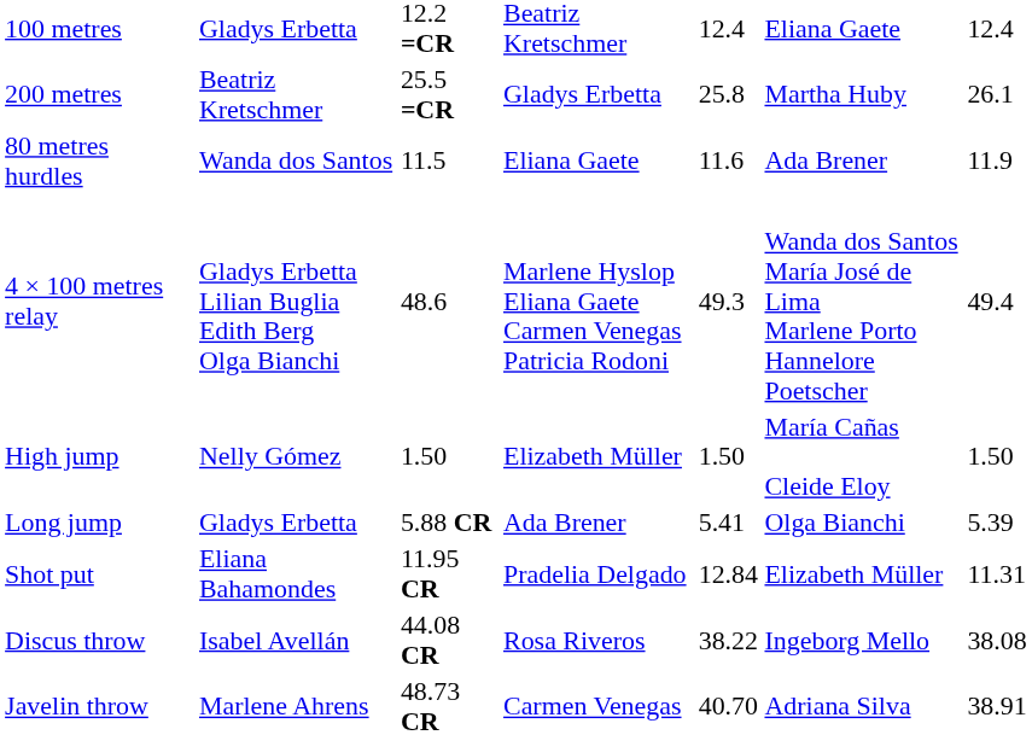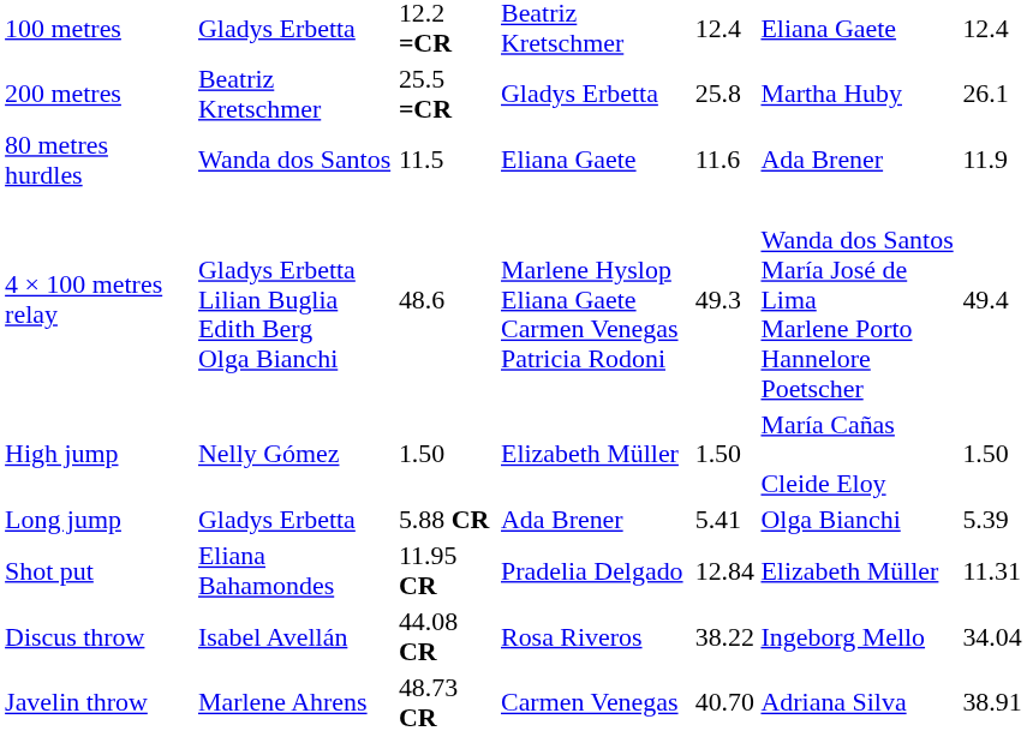Discus throw | column 7: 38.08 -> 34.04
